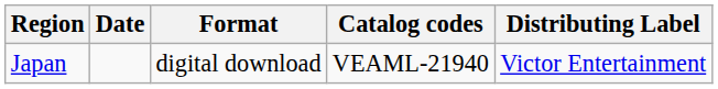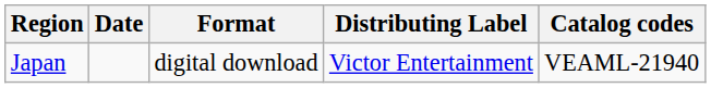columns swapped: Distributing Label <-> Catalog codes
